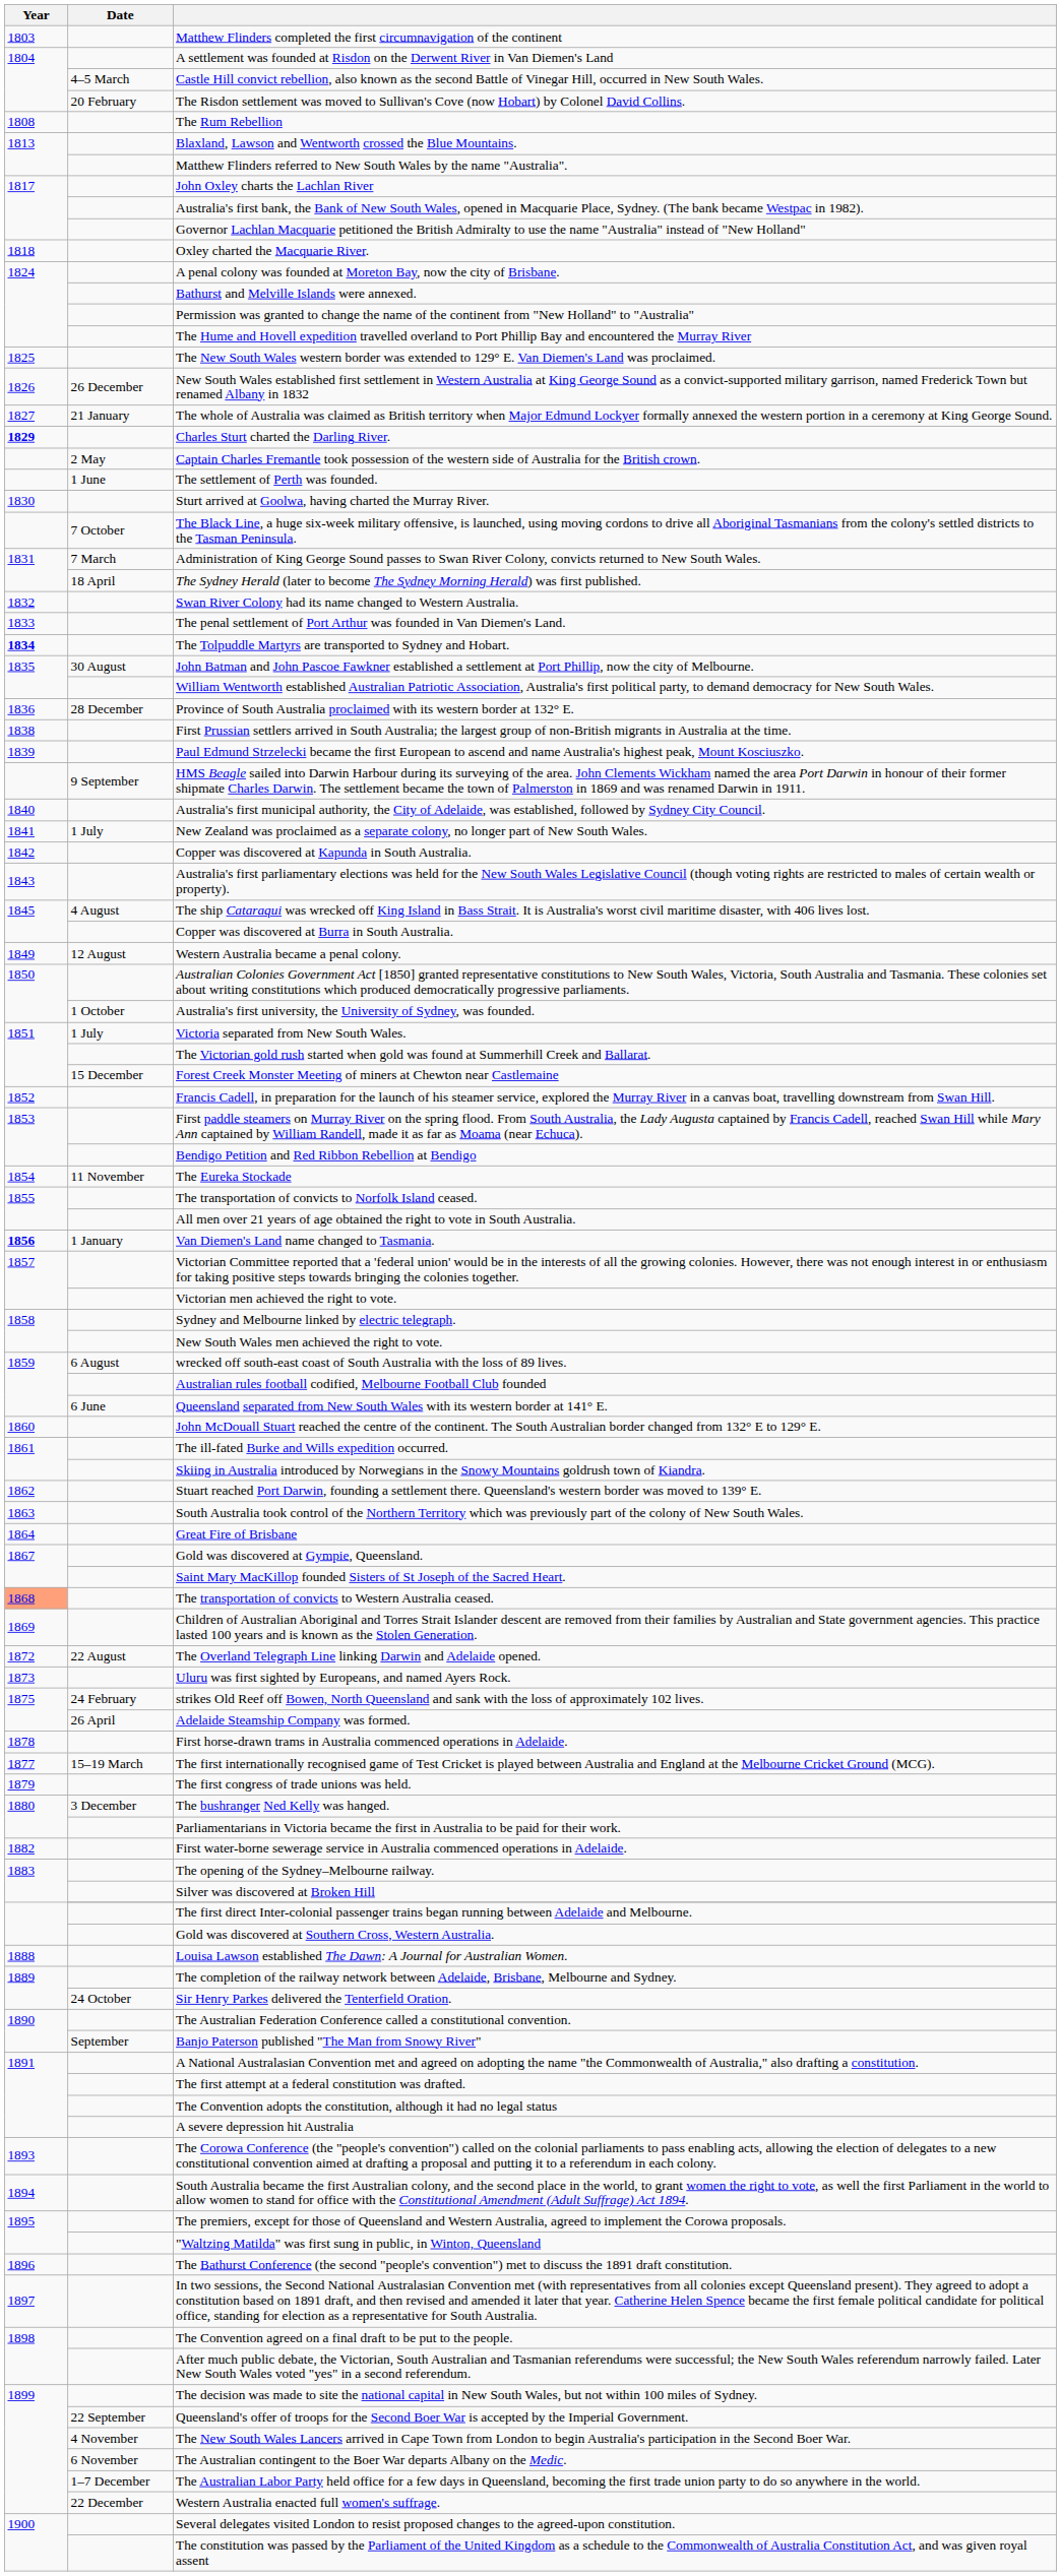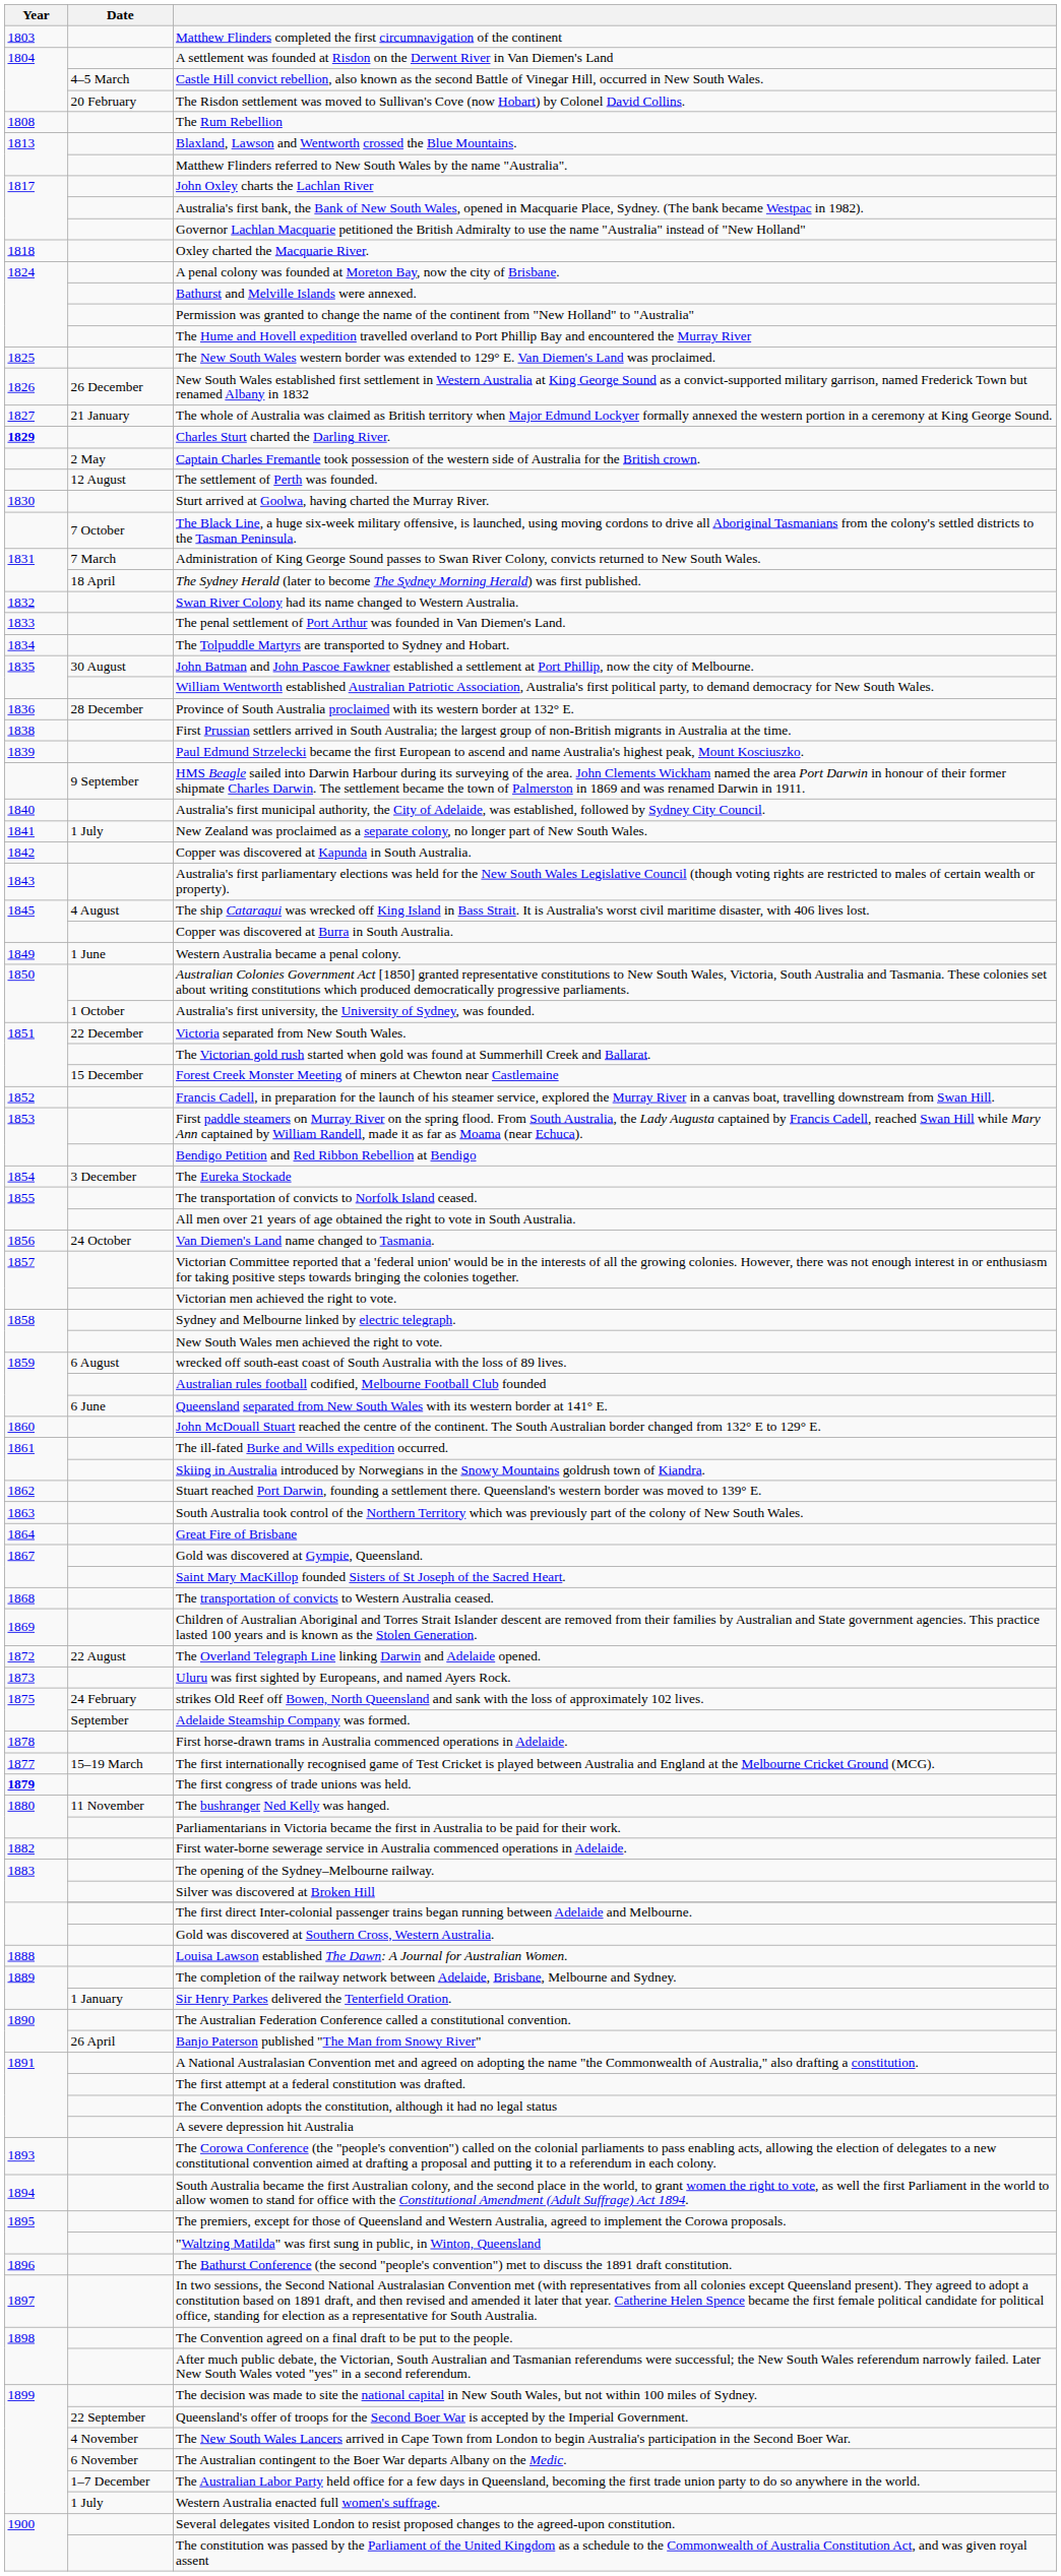The settlement of Perth was founded. | Date: 1 June -> 12 August
The Tolpuddle Martyrs are transported to Sydney and Hobart. | Year: bold -> normal
Western Australia became a penal colony. | Date: 12 August -> 1 June
Victoria separated from New South Wales. | Date: 1 July -> 22 December
The Eureka Stockade | Date: 11 November -> 3 December
Van Diemen's Land name changed to Tasmania. | Year: bold -> normal
Van Diemen's Land name changed to Tasmania. | Date: 1 January -> 24 October
The transportation of convicts to Western Australia ceased. | Year: lightsalmon background -> no background
Adelaide Steamship Company was formed. | Date: 26 April -> September
The first congress of trade unions was held. | Year: normal -> bold
The bushranger Ned Kelly was hanged. | Date: 3 December -> 11 November
Sir Henry Parkes delivered the Tenterfield Oration. | Date: 24 October -> 1 January
Banjo Paterson published "The Man from Snowy River" | Date: September -> 26 April
Western Australia enacted full women's suffrage. | Date: 22 December -> 1 July
